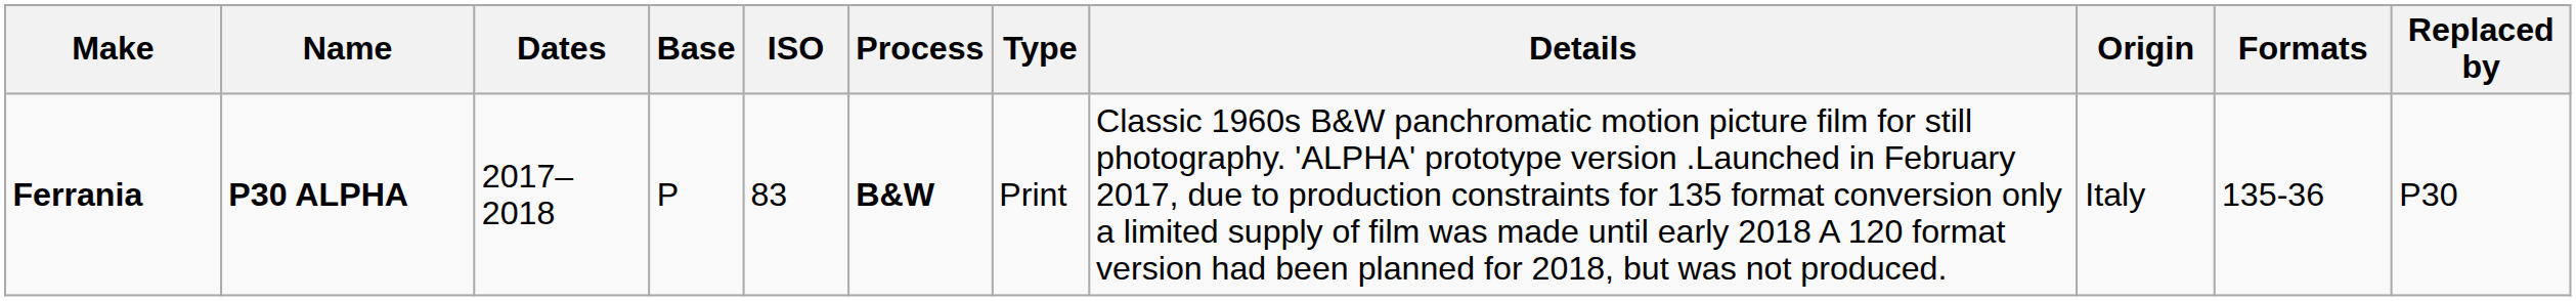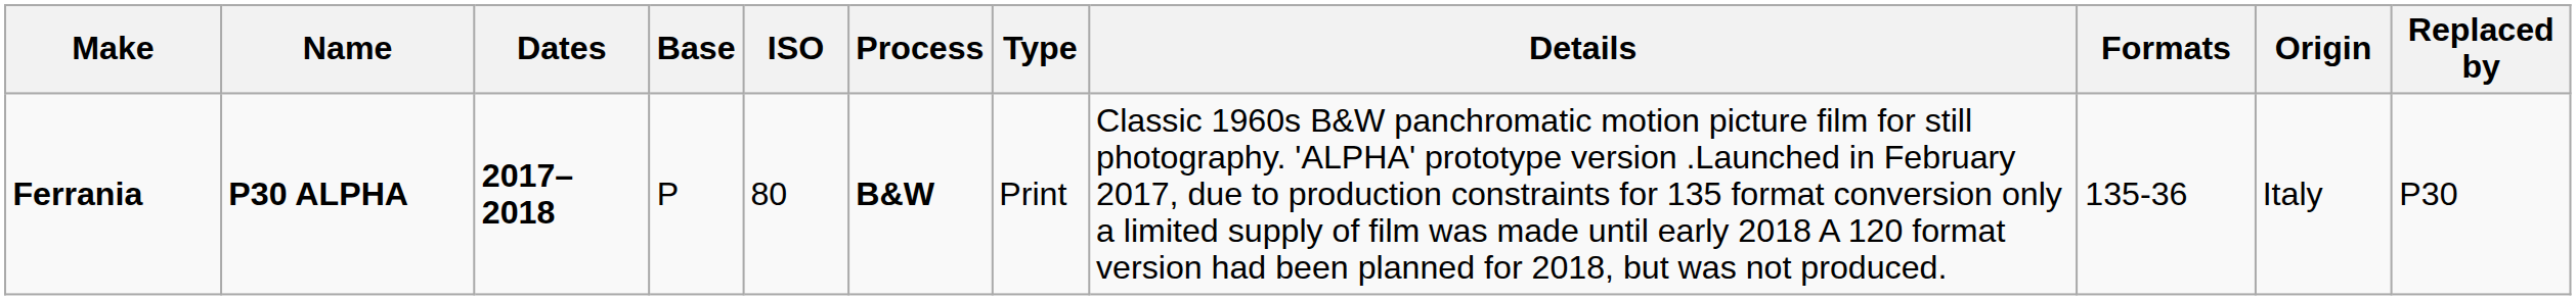columns swapped: Origin <-> Formats
Ferrania | Dates: normal -> bold
Ferrania | ISO: 83 -> 80
